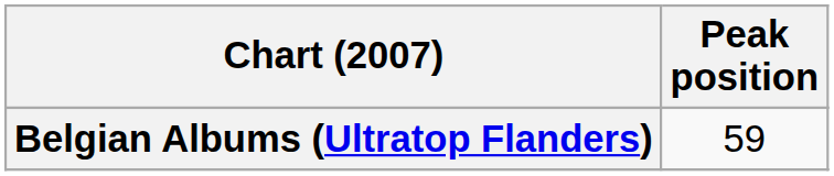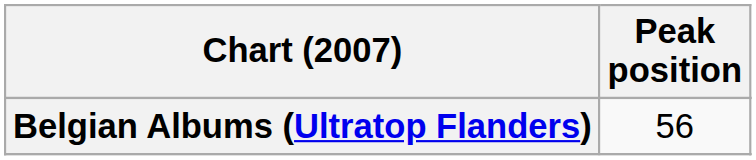Belgian Albums (Ultratop Flanders) | Peak position: 59 -> 56
